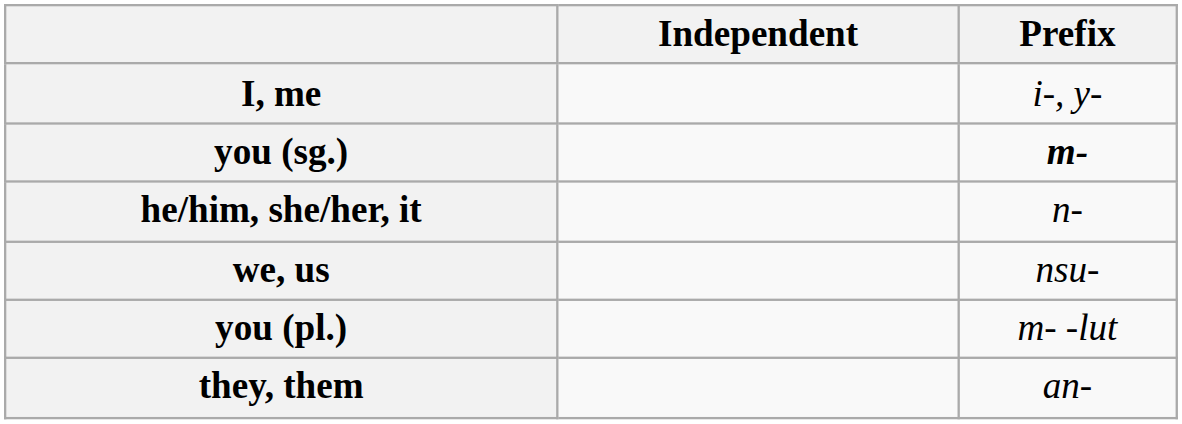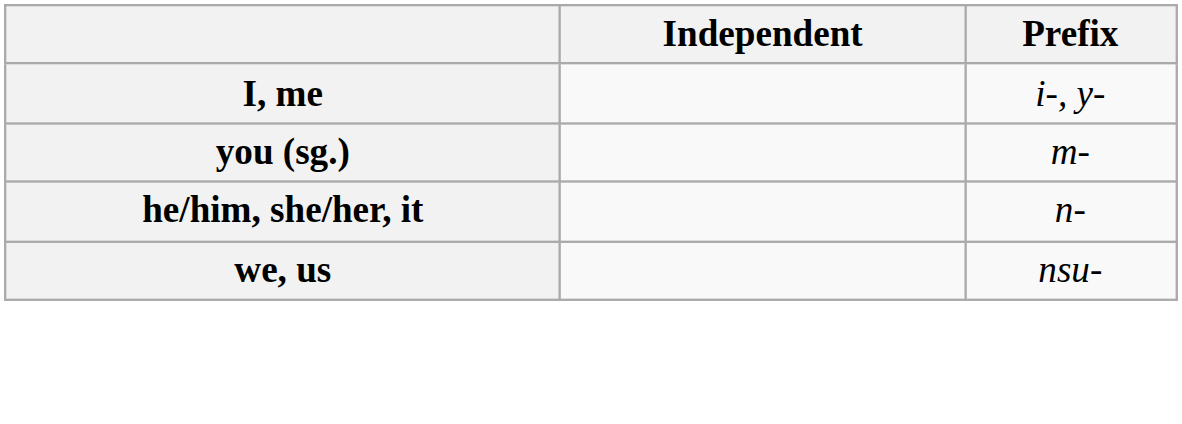you (sg.) | Prefix: bold -> normal
- row: you (pl.) | m- -lut
- row: they, them | an-
